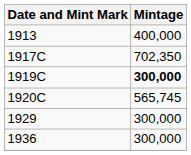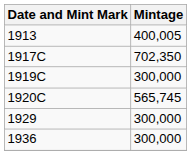1913 | Mintage: 400,000 -> 400,005
1919C | Mintage: bold -> normal
